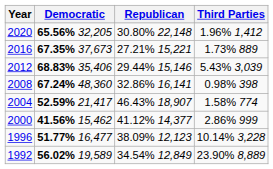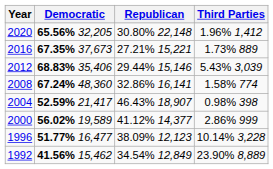2008 | Third Parties: 0.98% 398 -> 1.58% 774
2004 | Third Parties: 1.58% 774 -> 0.98% 398
2000 | Democratic: 41.56% 15,462 -> 56.02% 19,589
1992 | Democratic: 56.02% 19,589 -> 41.56% 15,462
